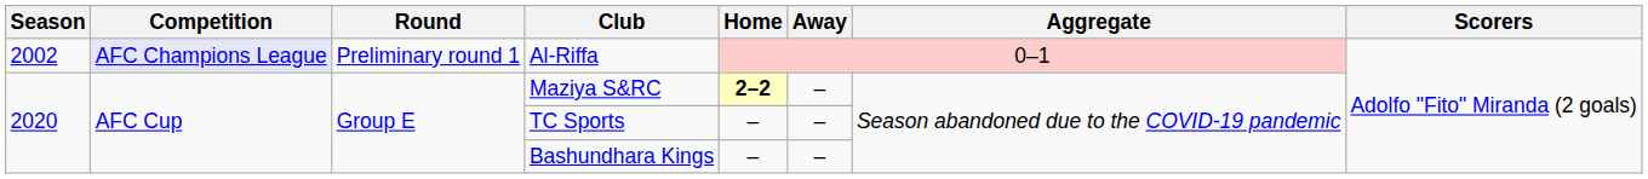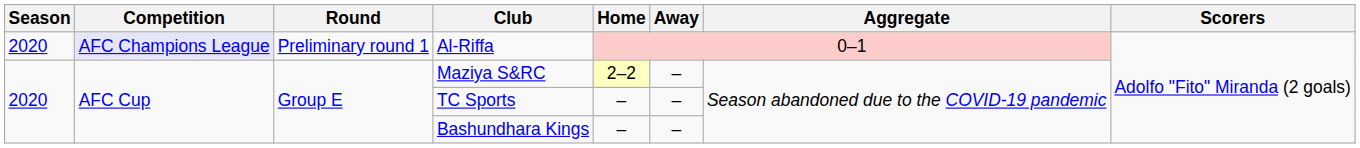Al-Riffa | Season: 2002 -> 2020
Maziya S&RC | Home: bold -> normal
